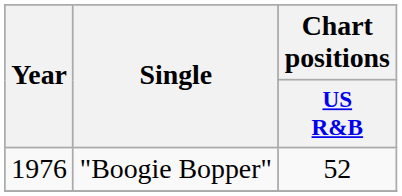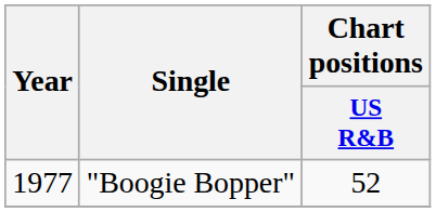"Boogie Bopper" | Year: 1976 -> 1977
